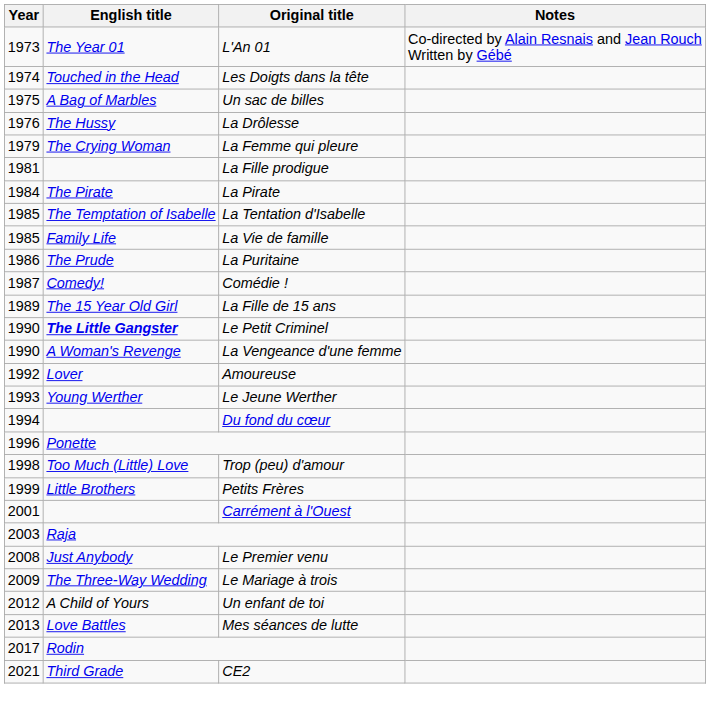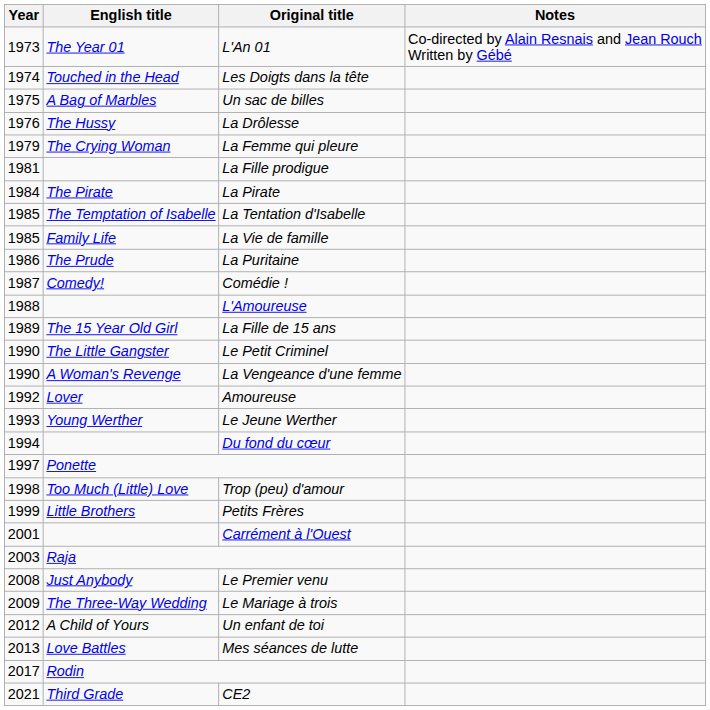+ row: 1988 | L'Amoureuse
Le Petit Criminel | English title: bold -> normal
Ponette | Year: 1996 -> 1997
